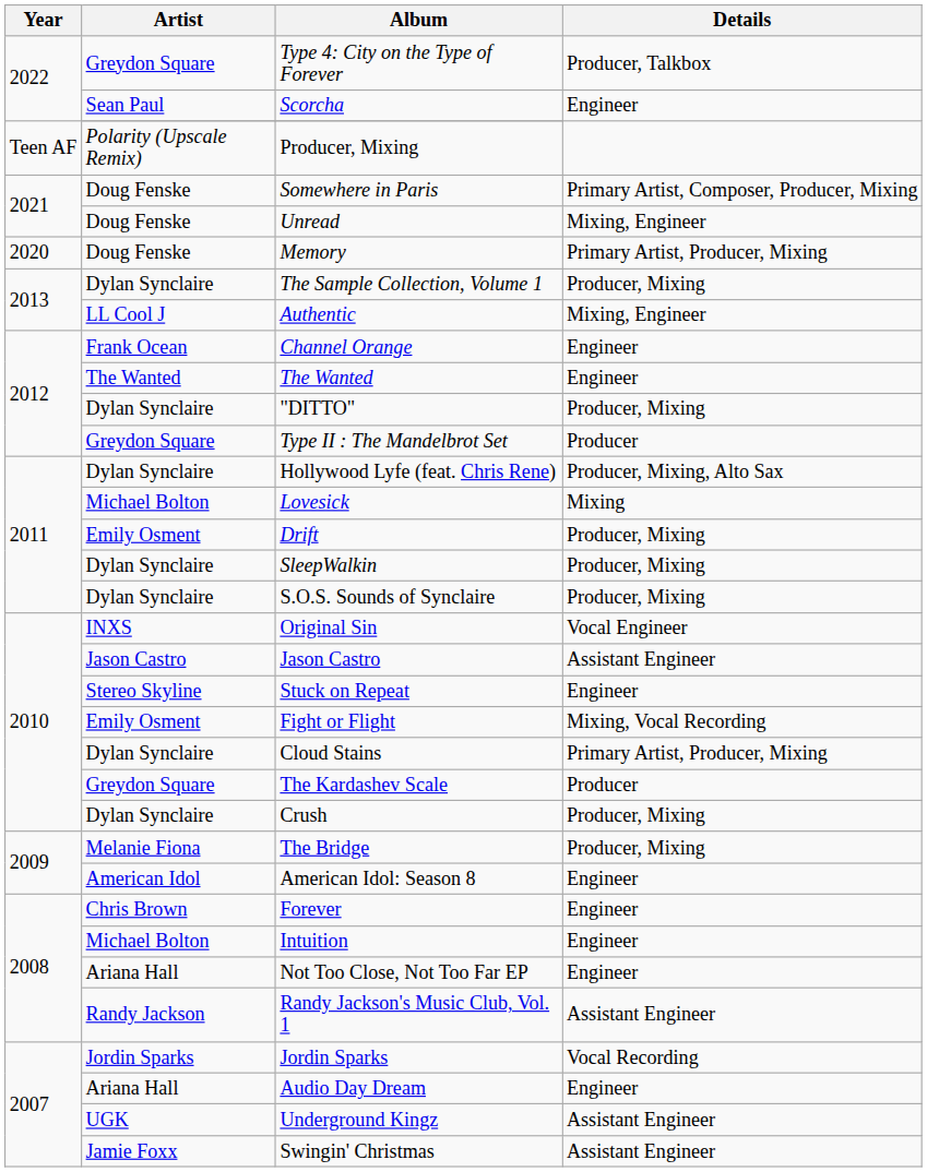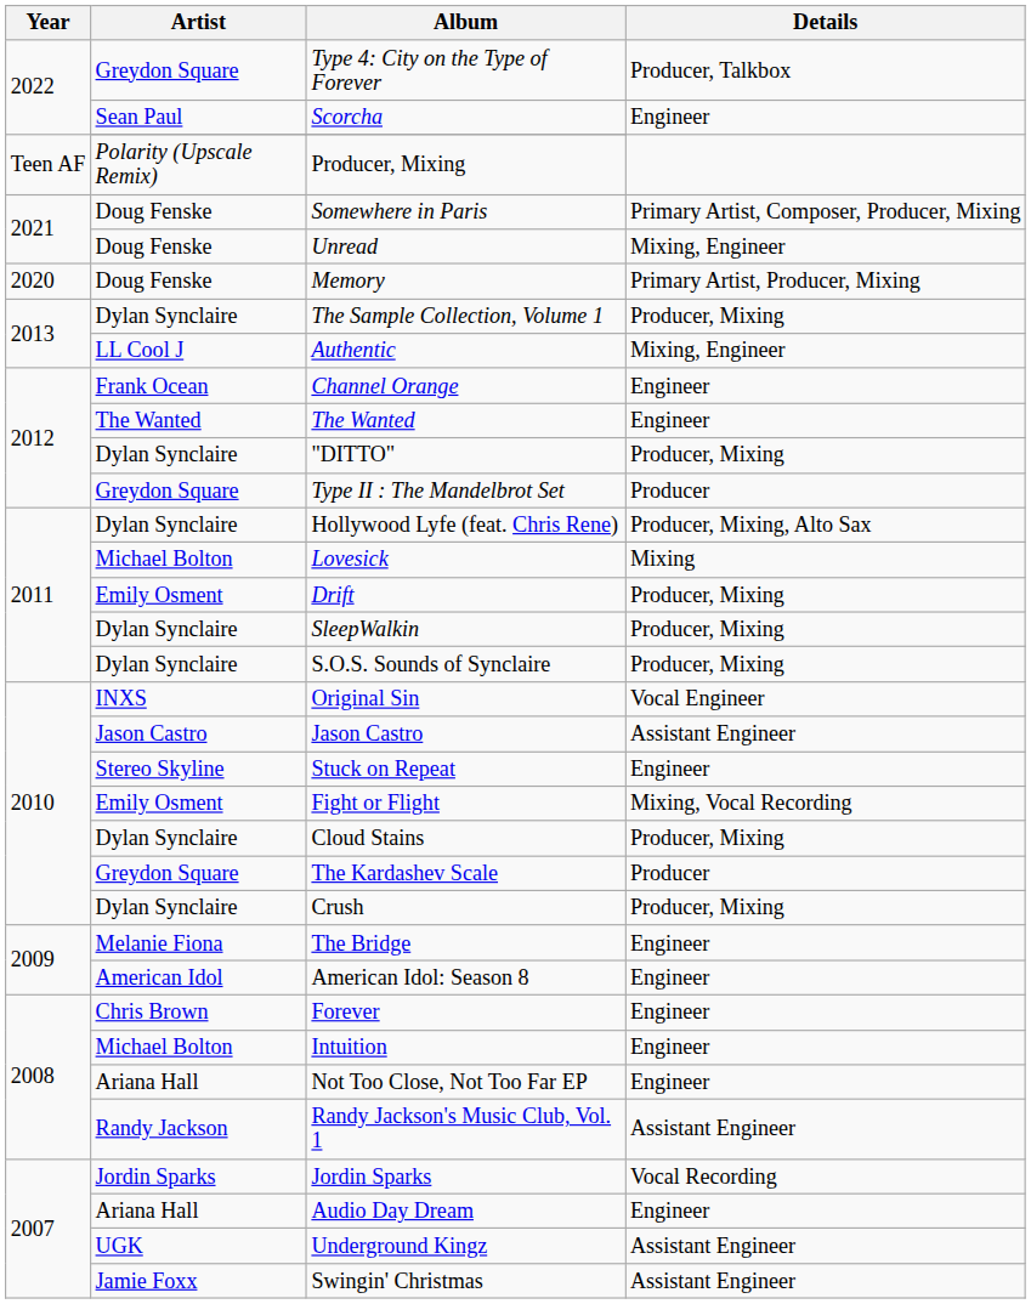Cloud Stains | Details: Primary Artist, Producer, Mixing -> Producer, Mixing
The Bridge | Details: Producer, Mixing -> Engineer
